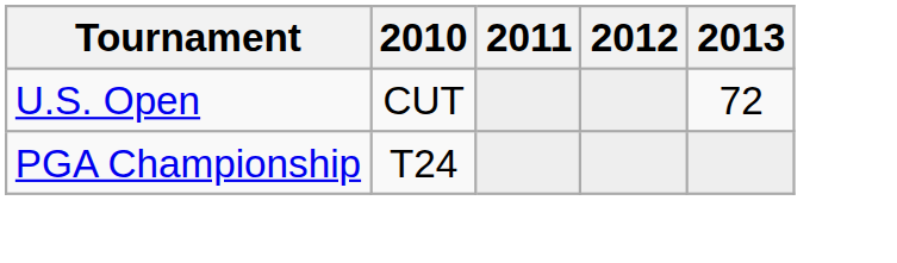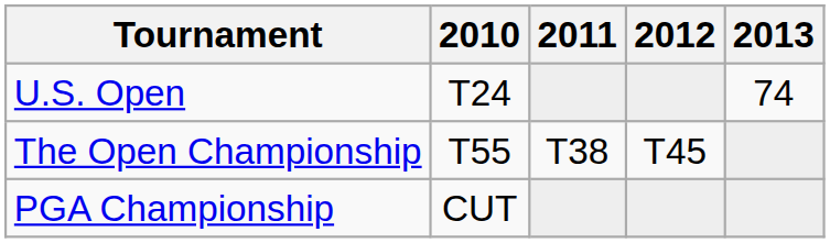U.S. Open | 2010: CUT -> T24
U.S. Open | 2013: 72 -> 74
+ row: The Open Championship | T55 | T38 | T45
PGA Championship | 2010: T24 -> CUT
